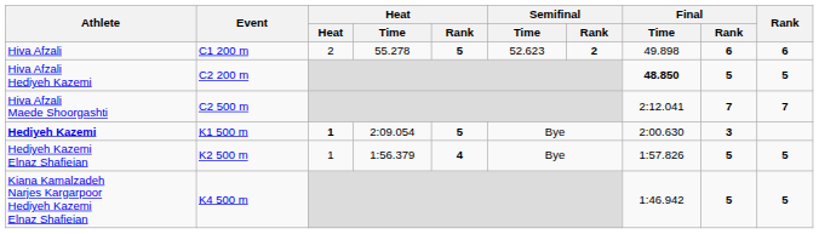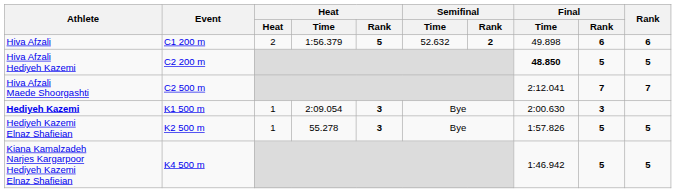Hiva Afzali | Heat / Time: 55.278 -> 1:56.379
Hiva Afzali | Semifinal / Time: 52.623 -> 52.632
Hediyeh Kazemi | Heat: bold -> normal
Hediyeh Kazemi | Heat / Rank: 5 -> 3
Hediyeh Kazemi Elnaz Shafieian | Heat / Time: 1:56.379 -> 55.278
Hediyeh Kazemi Elnaz Shafieian | Heat / Rank: 4 -> 3
